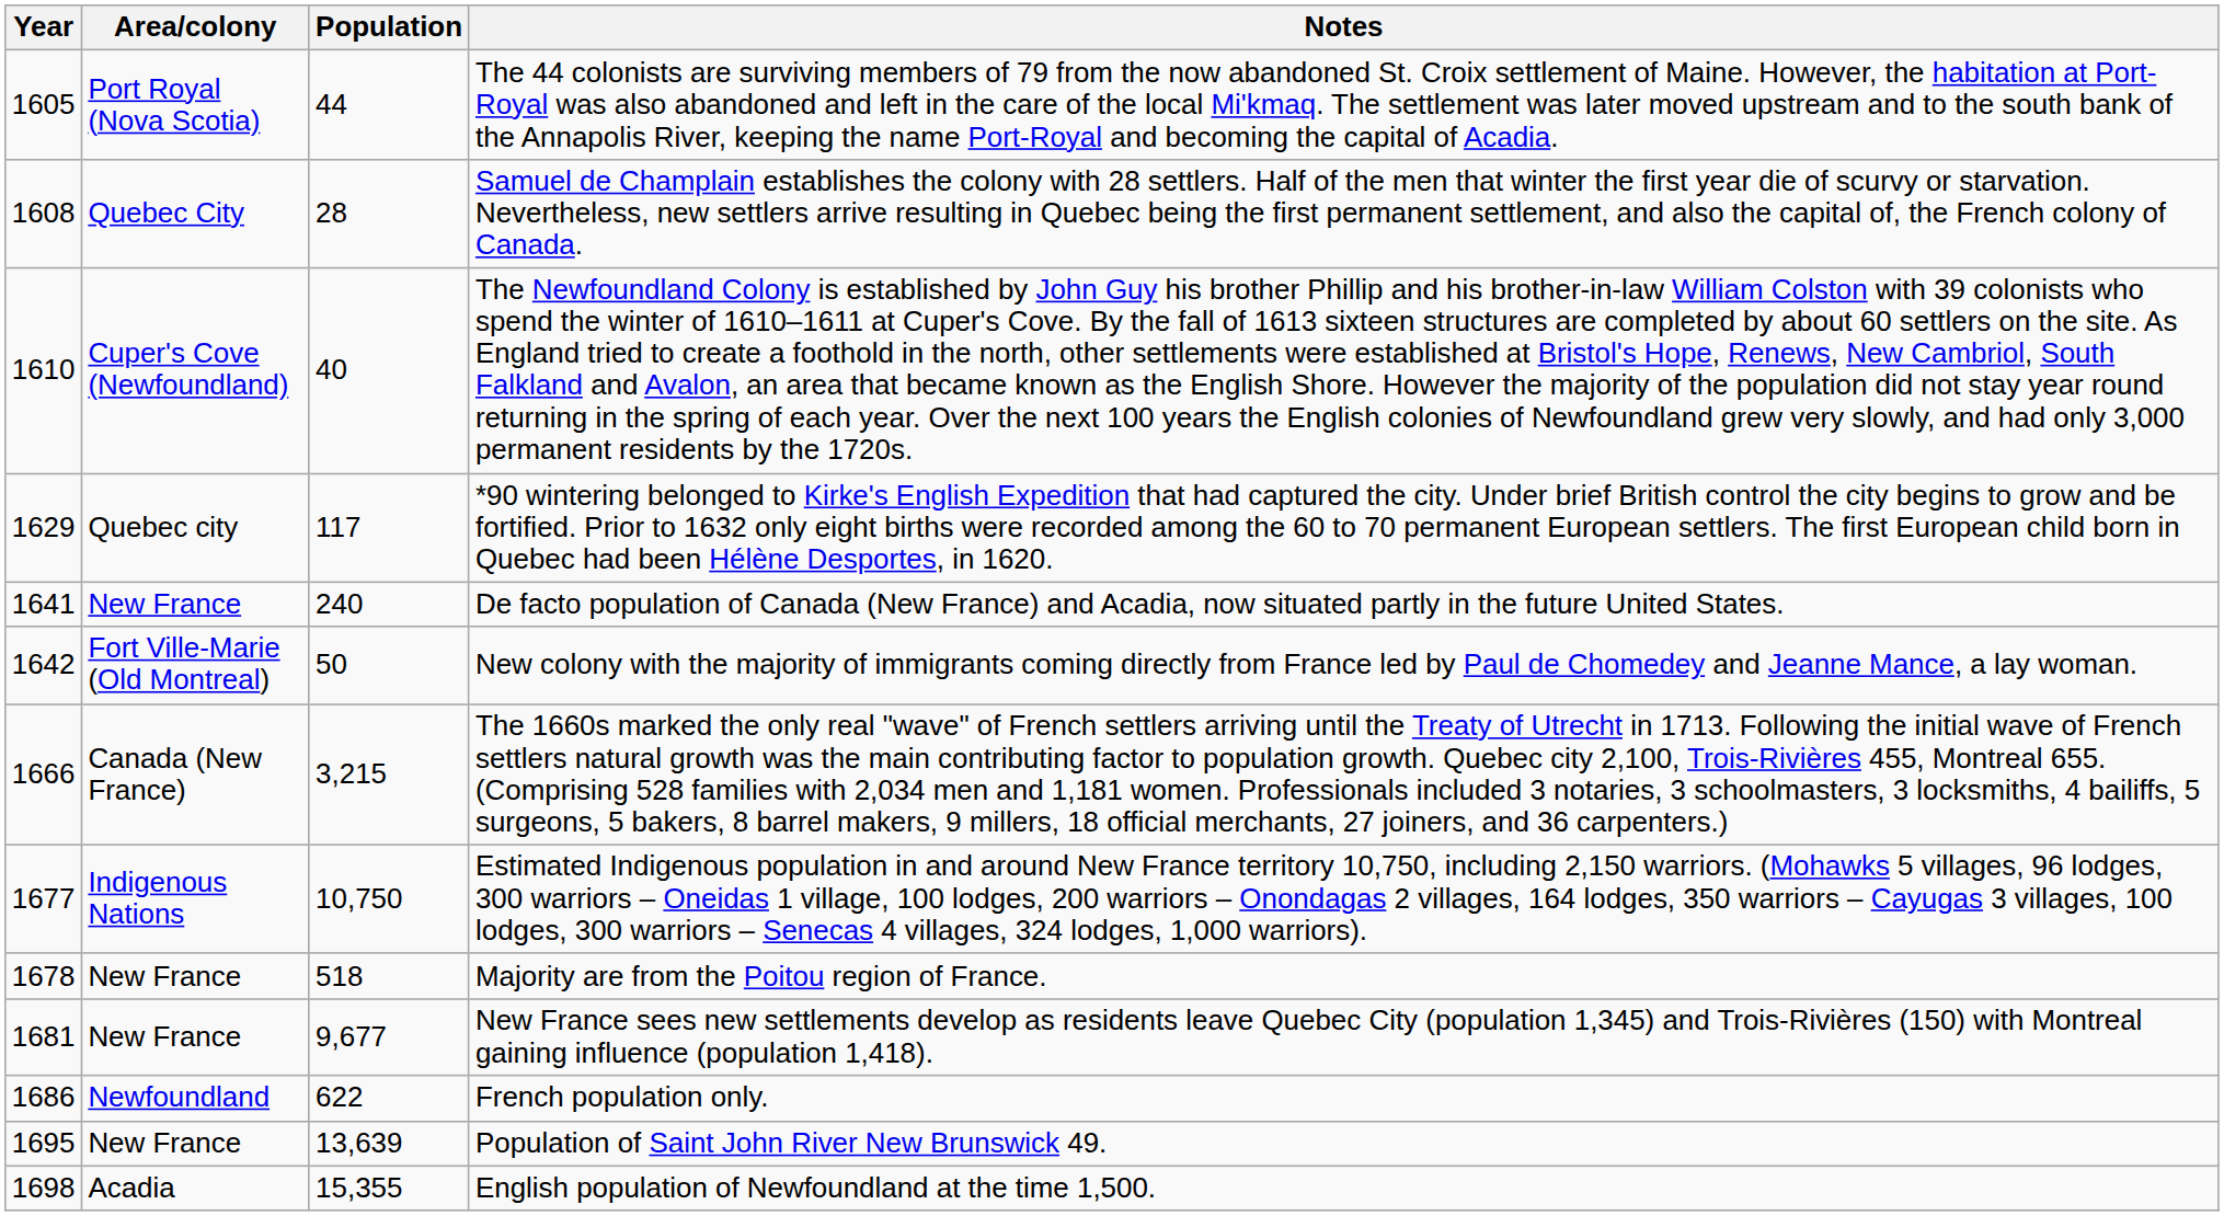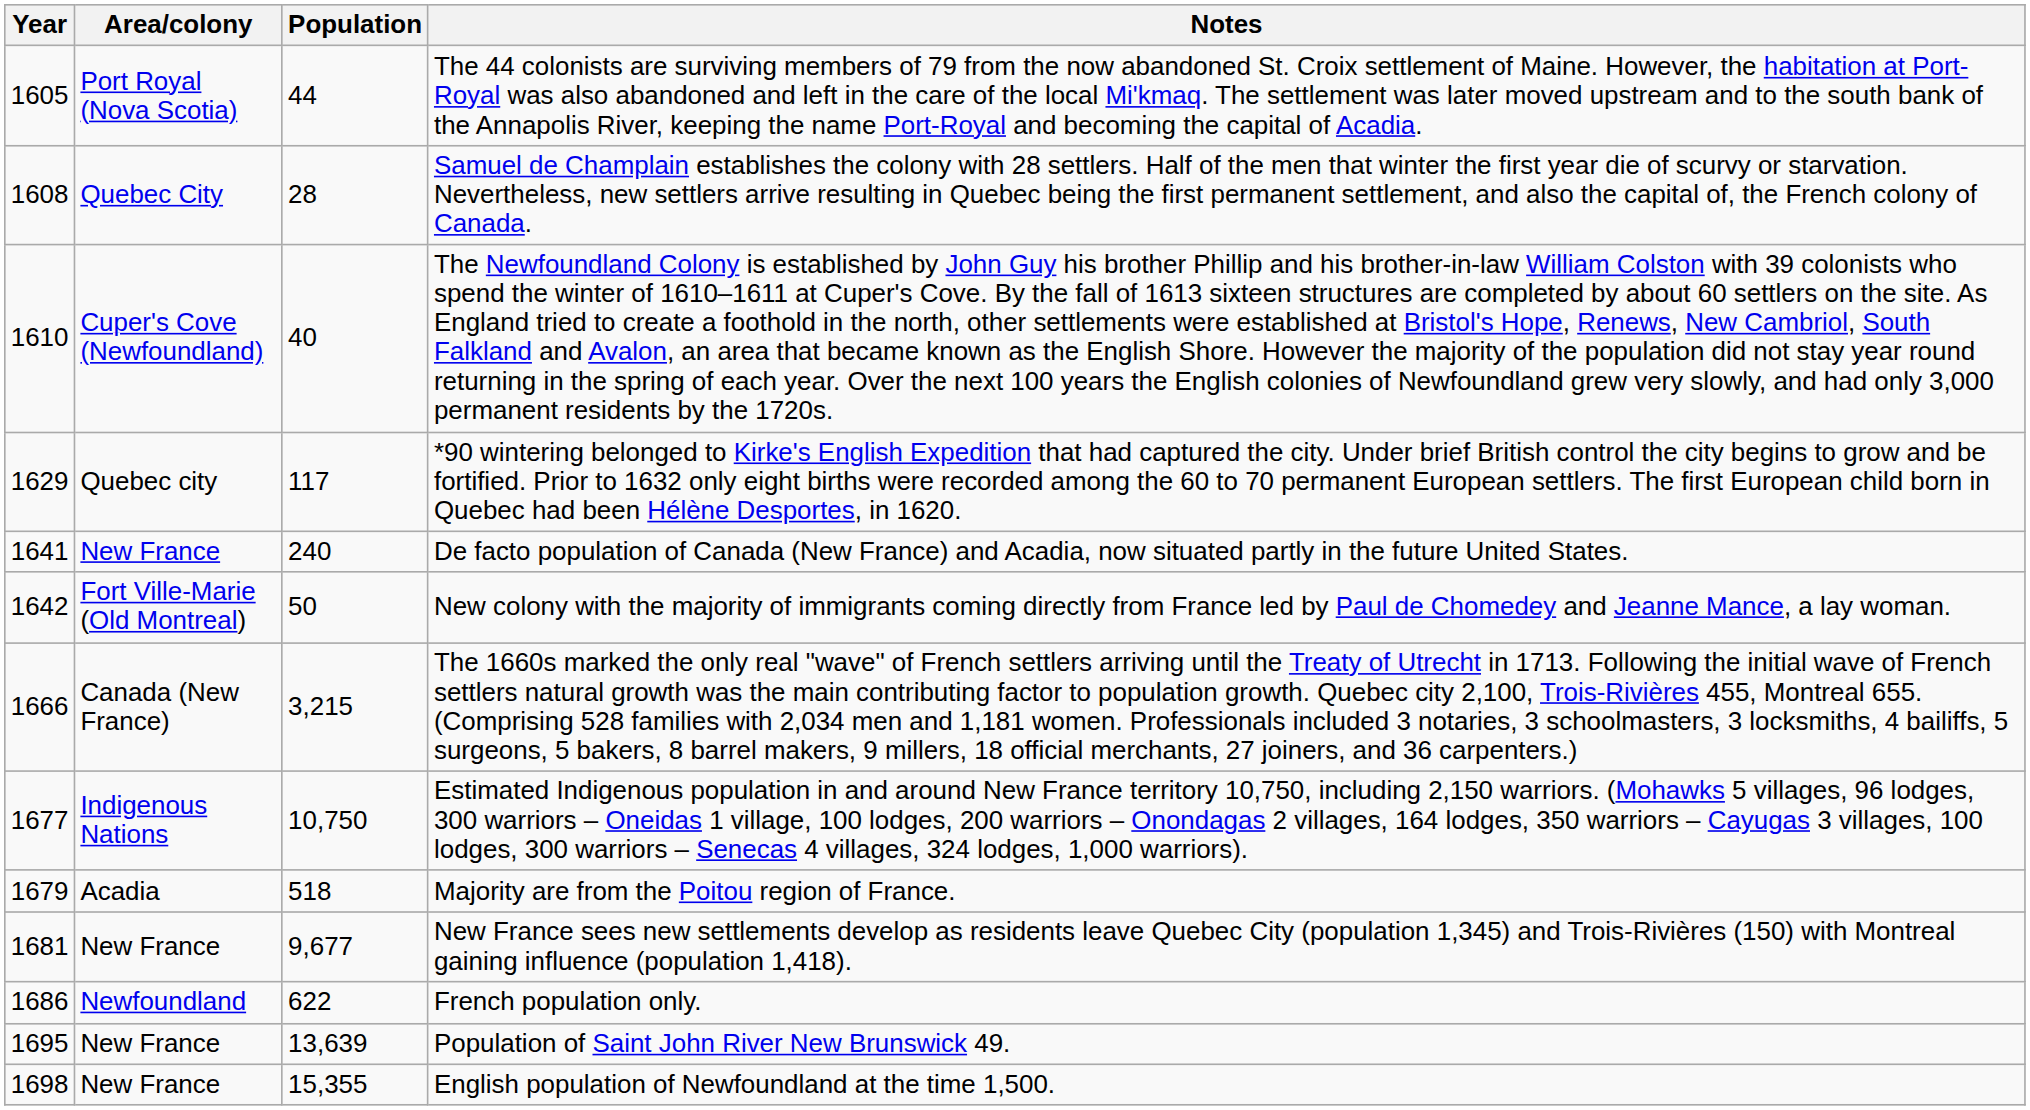Majority are from the Poitou region of France. | Year: 1678 -> 1679
Majority are from the Poitou region of France. | Area/colony: New France -> Acadia
English population of Newfoundland at the time 1,500. | Area/colony: Acadia -> New France
